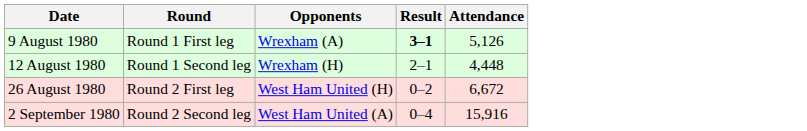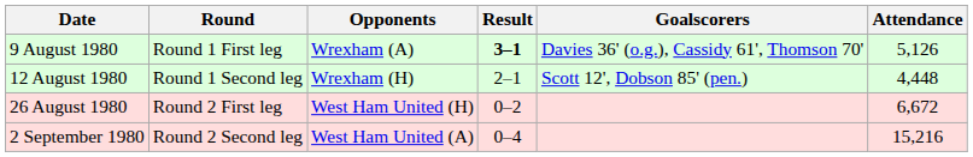+ column: Goalscorers | Davies 36' (o.g.), Cassidy 61', Thomson 70' | Scott 12', Dobson 85' (pen.)
2 September 1980 | Attendance: 15,916 -> 15,216
